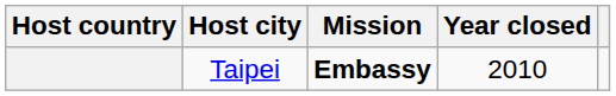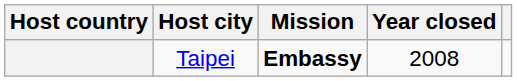Taipei | Year closed: 2010 -> 2008
